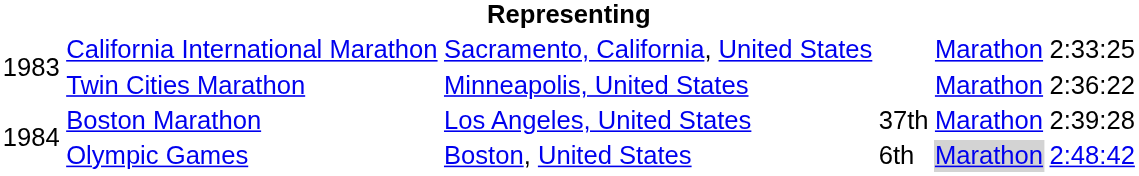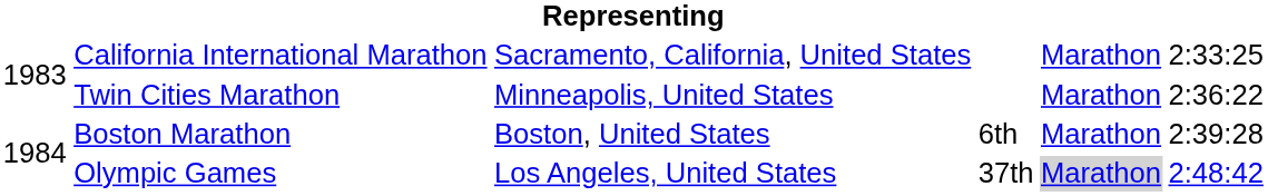Boston Marathon | column 3: Los Angeles, United States -> Boston, United States
Boston Marathon | column 4: 37th -> 6th
Olympic Games | column 3: Boston, United States -> Los Angeles, United States
Olympic Games | column 4: 6th -> 37th
